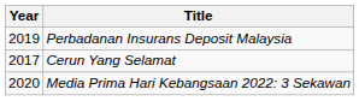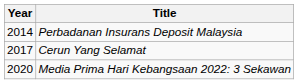Perbadanan Insurans Deposit Malaysia | Year: 2019 -> 2014
